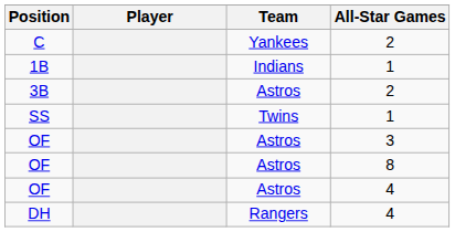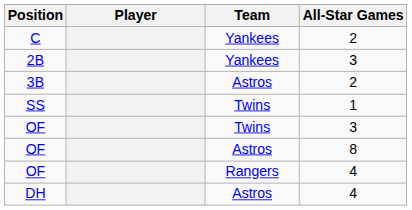- row: 1B | Indians | 1
+ row: 2B | Yankees | 3
OF / 3 | Team: Astros -> Twins
OF / 4 | Team: Astros -> Rangers
DH | Team: Rangers -> Astros
